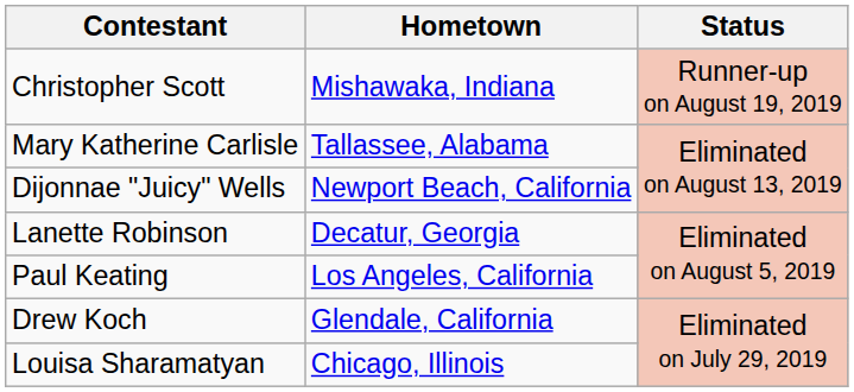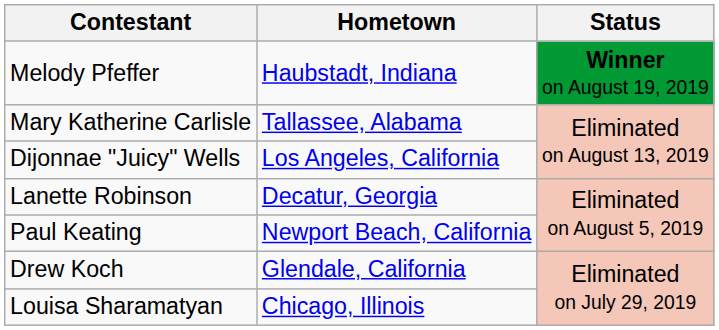+ row: Melody Pfeffer | Haubstadt, Indiana | Winner on August 19, 2019
- row: Christopher Scott | Mishawaka, Indiana | Runner-up on August 19, 2019
Dijonnae "Juicy" Wells | Hometown: Newport Beach, California -> Los Angeles, California
Paul Keating | Hometown: Los Angeles, California -> Newport Beach, California
